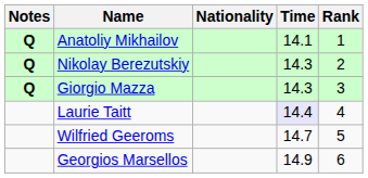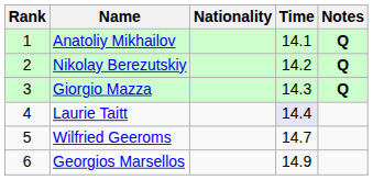columns swapped: Rank <-> Notes
Nikolay Berezutskiy | Time: 14.3 -> 14.2
